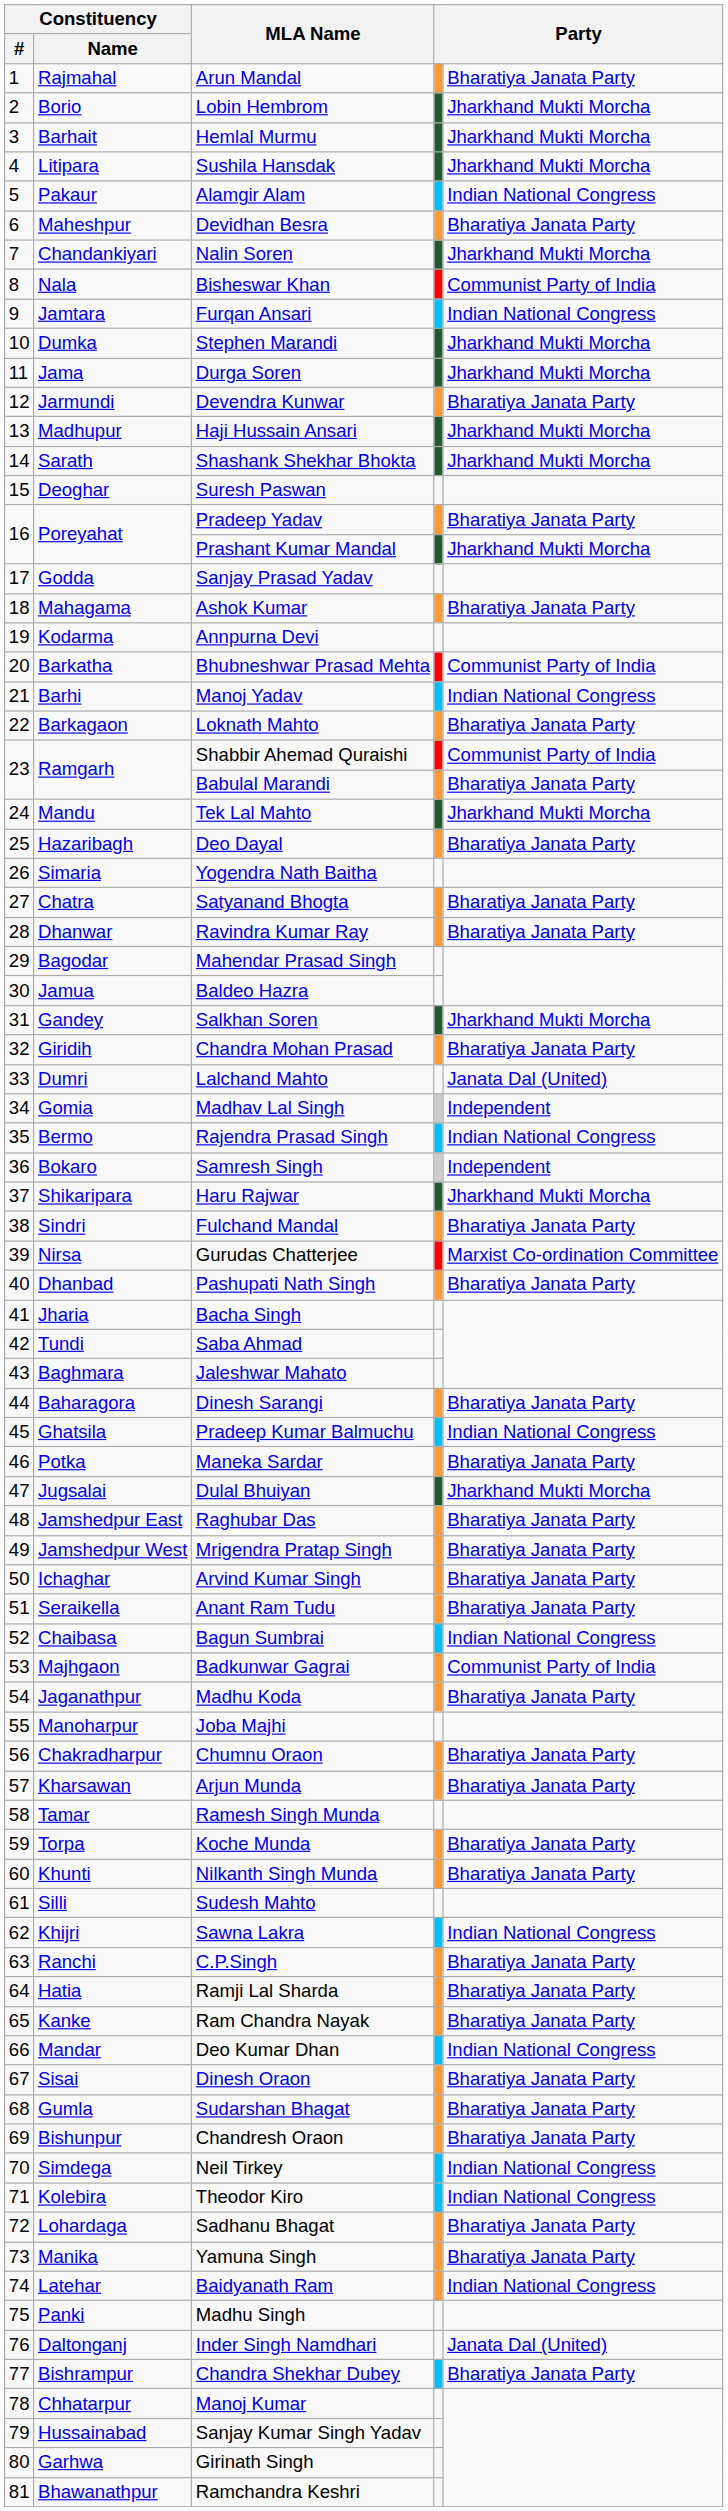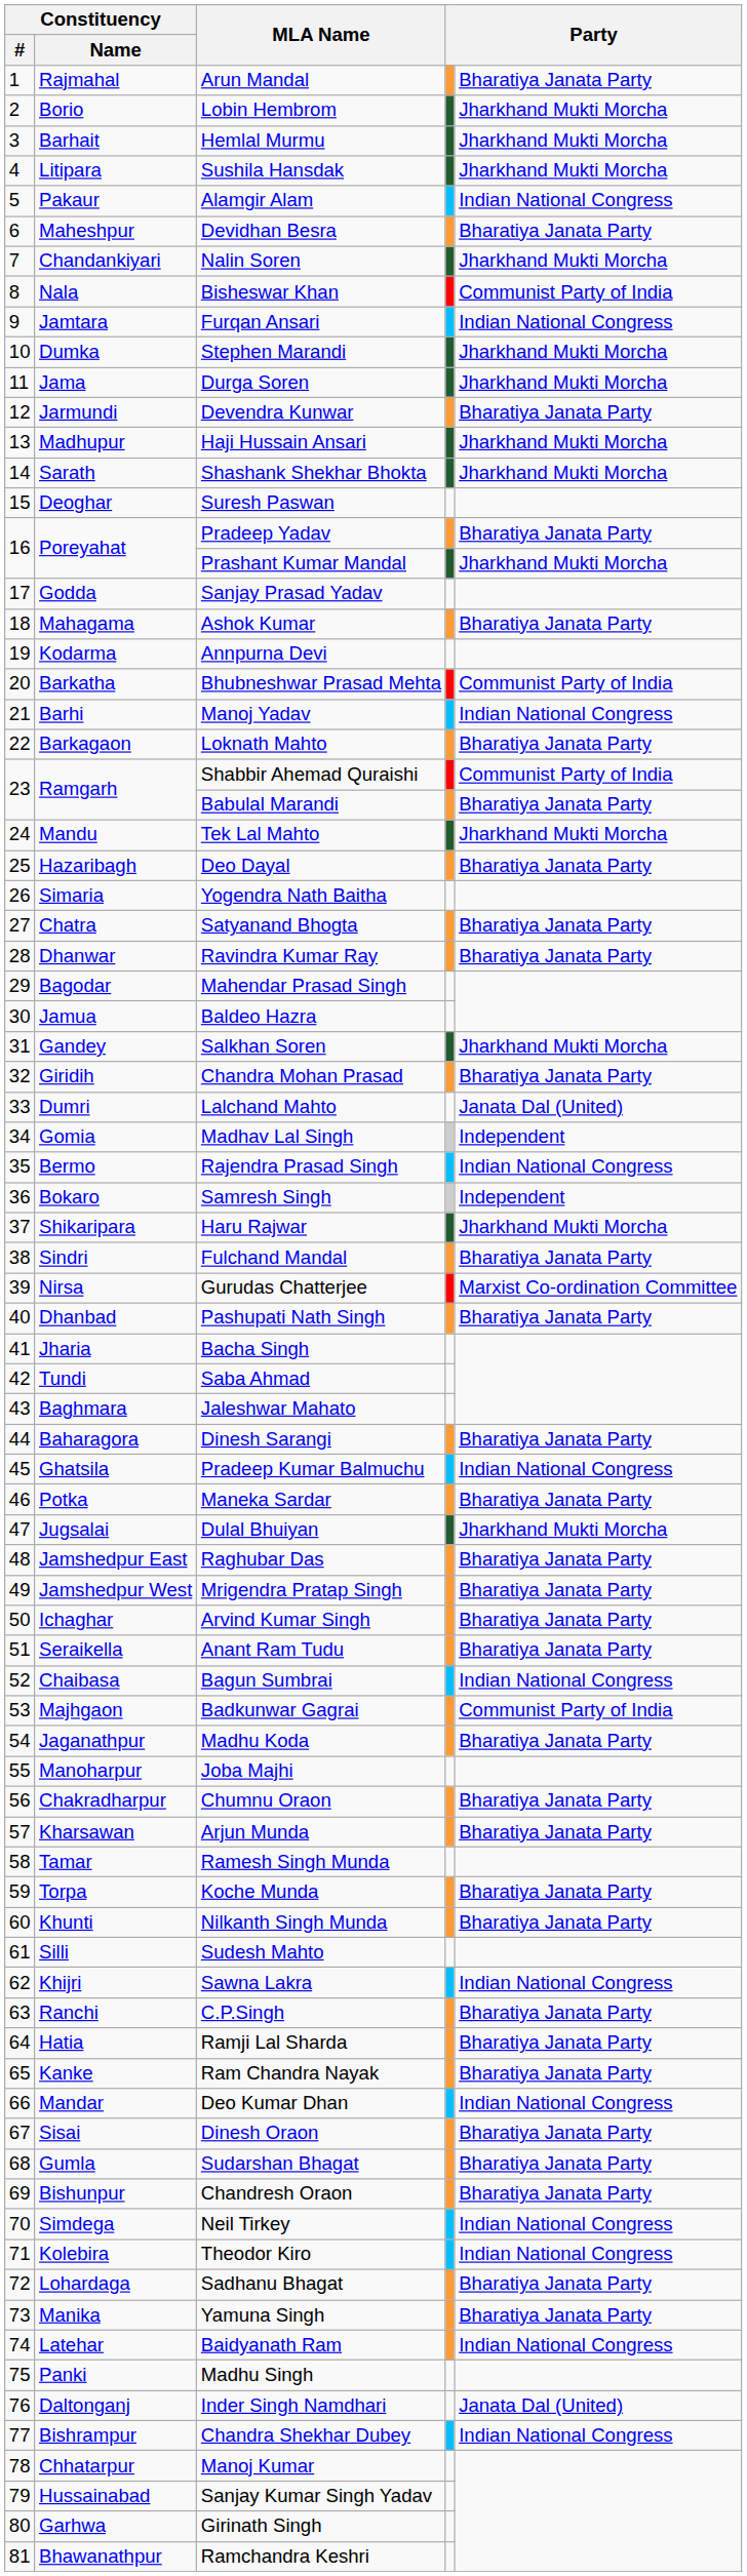Chandra Shekhar Dubey | column 5: Bharatiya Janata Party -> Indian National Congress
